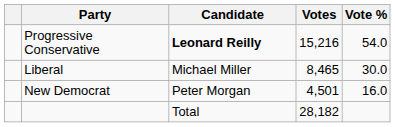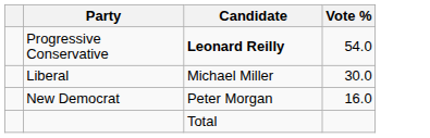- column: Votes | 15,216 | 8,465 | 4,501 | 28,182
